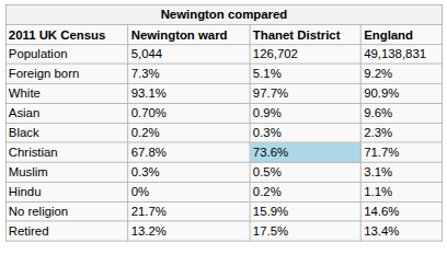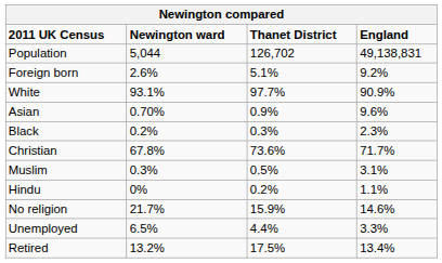Foreign born | Newington ward: 7.3% -> 2.6%
Christian | Thanet District: lightblue background -> no background
+ row: Unemployed | 6.5% | 4.4% | 3.3%
